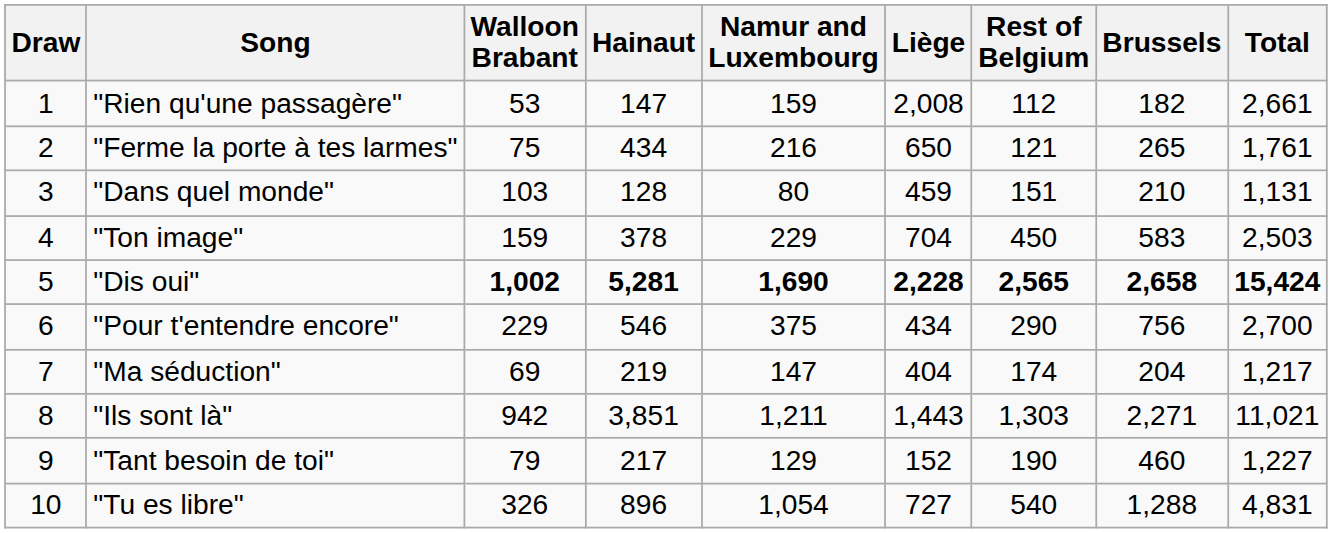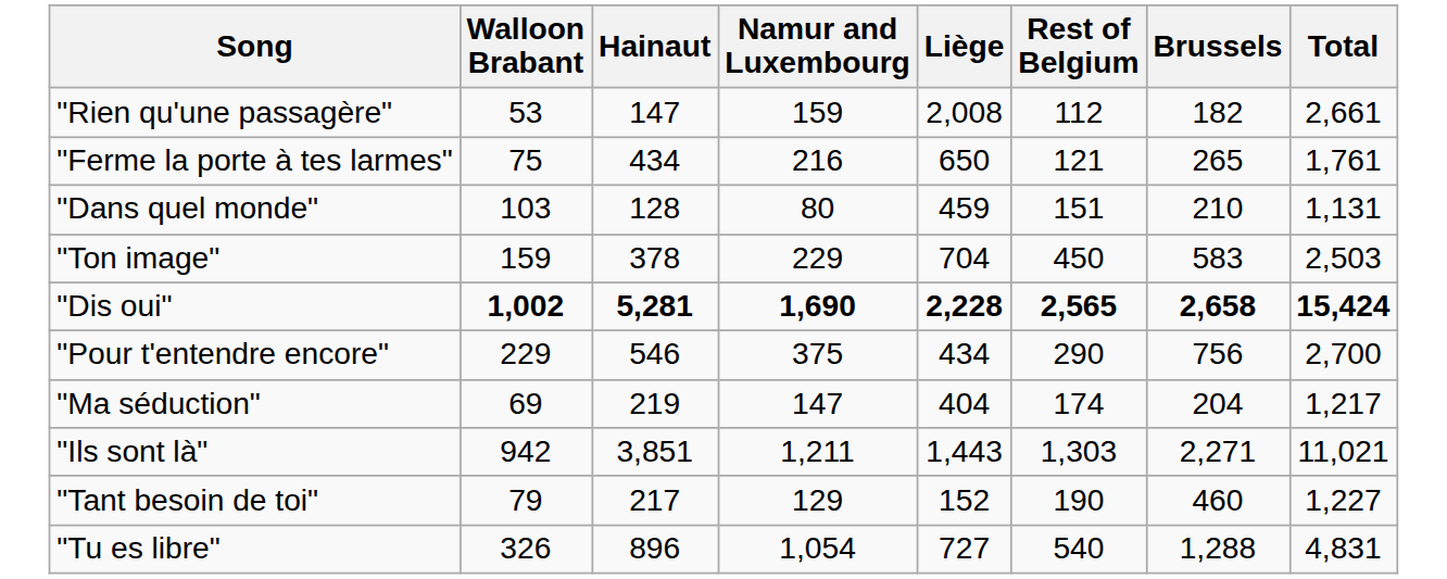- column: Draw | 1 | 2 | 3 | 4 | 5 | 6 | 7 | 8 | 9 | 10
